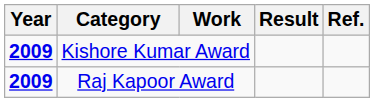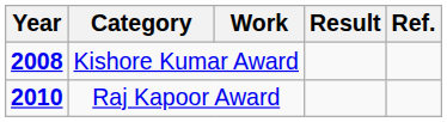Kishore Kumar Award | Year: 2009 -> 2008
Raj Kapoor Award | Year: 2009 -> 2010
